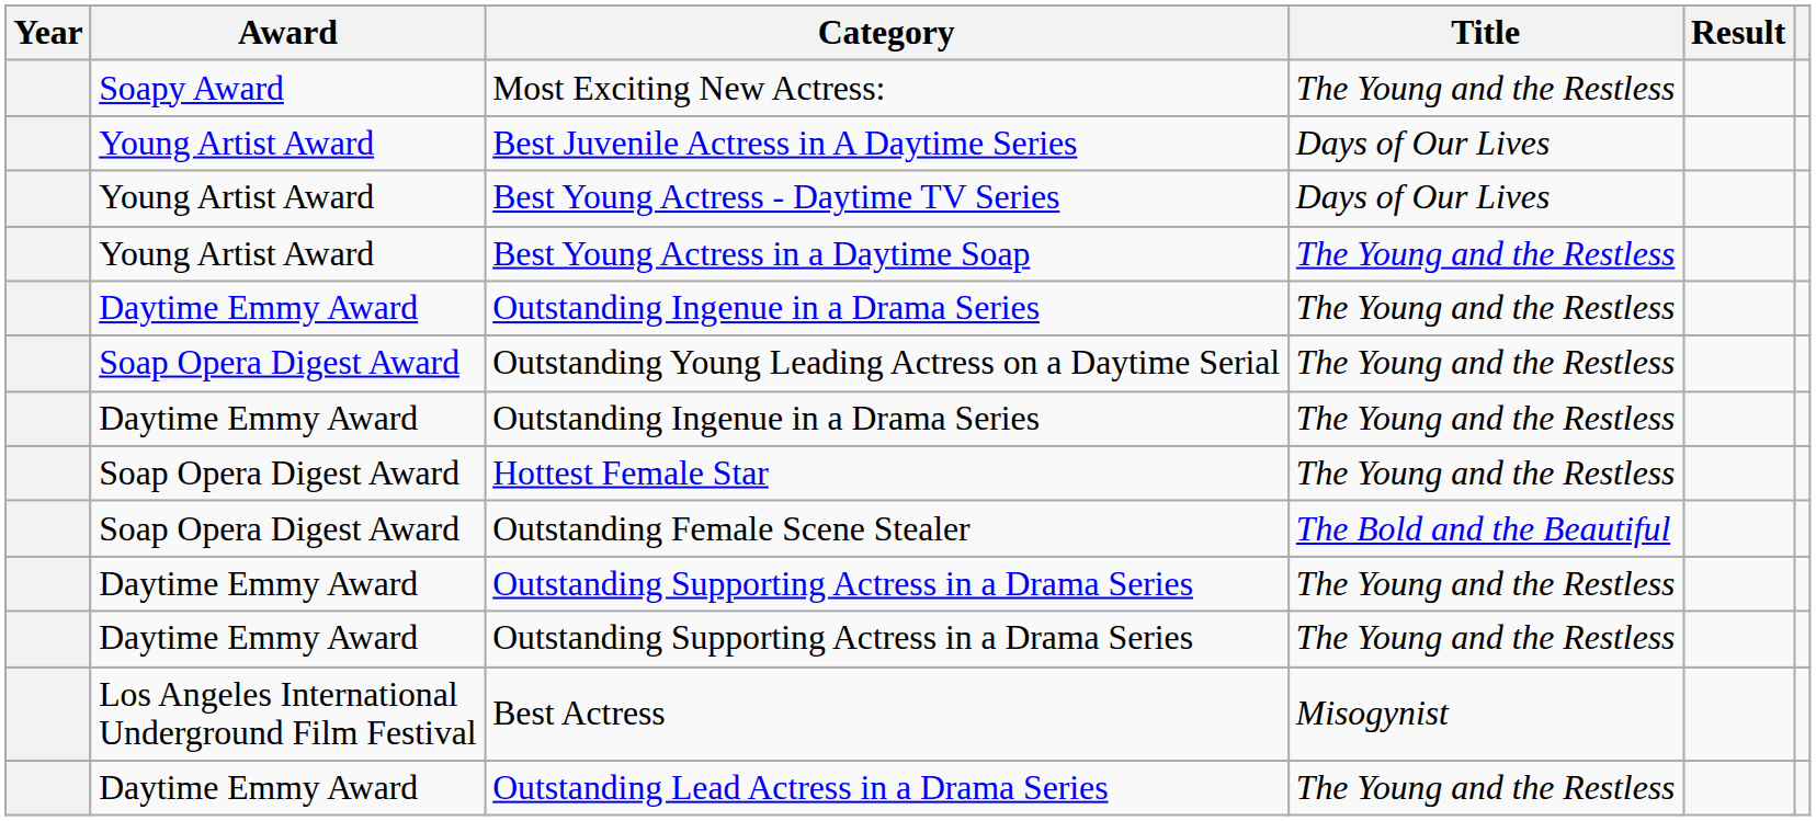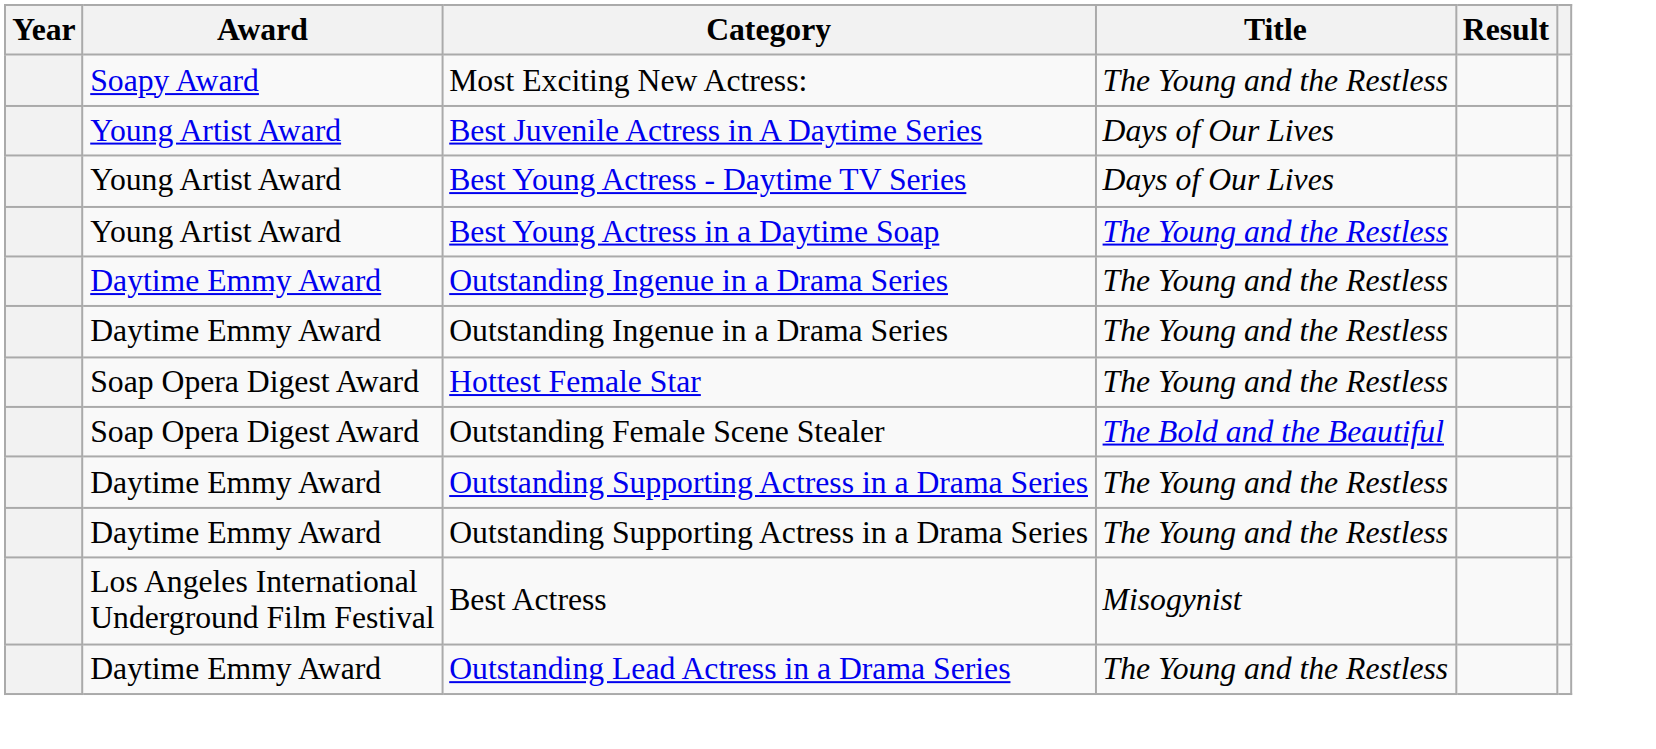- row: Soap Opera Digest Award | Outstanding Young Leading Actress on a Daytime Serial | The Young and the Restless
